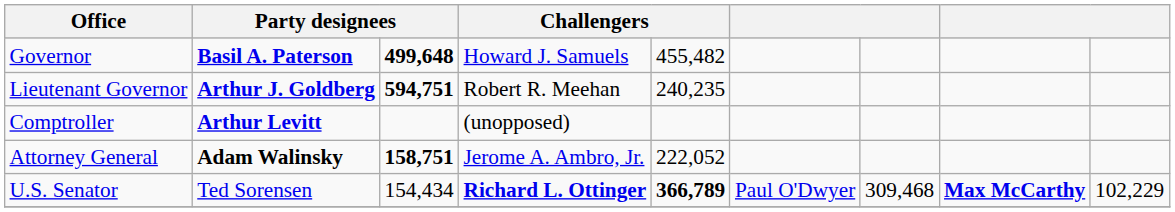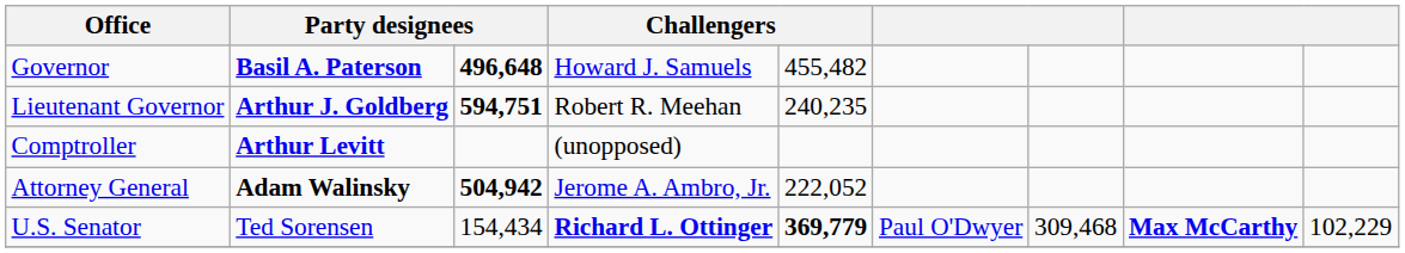Governor | column 3: 499,648 -> 496,648
Attorney General | column 3: 158,751 -> 504,942
U.S. Senator | column 5: 366,789 -> 369,779
